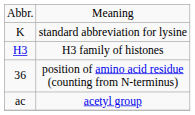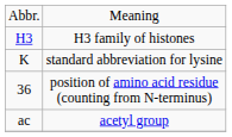rows swapped: H3 family of histones <-> standard abbreviation for lysine
